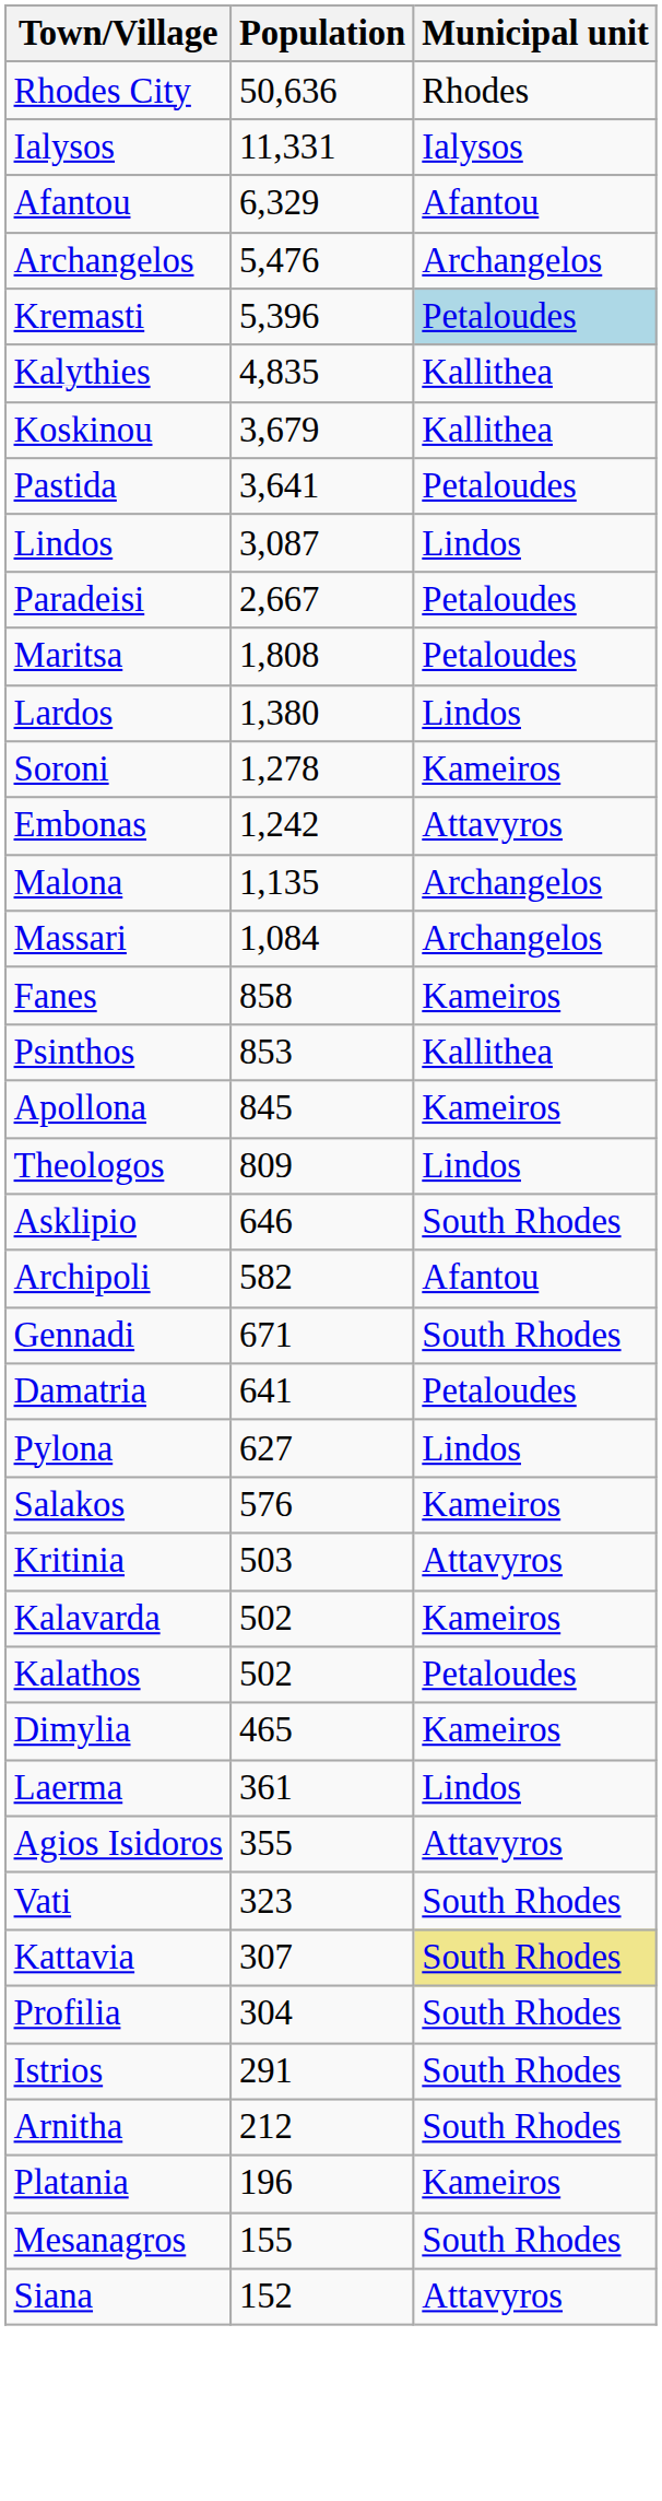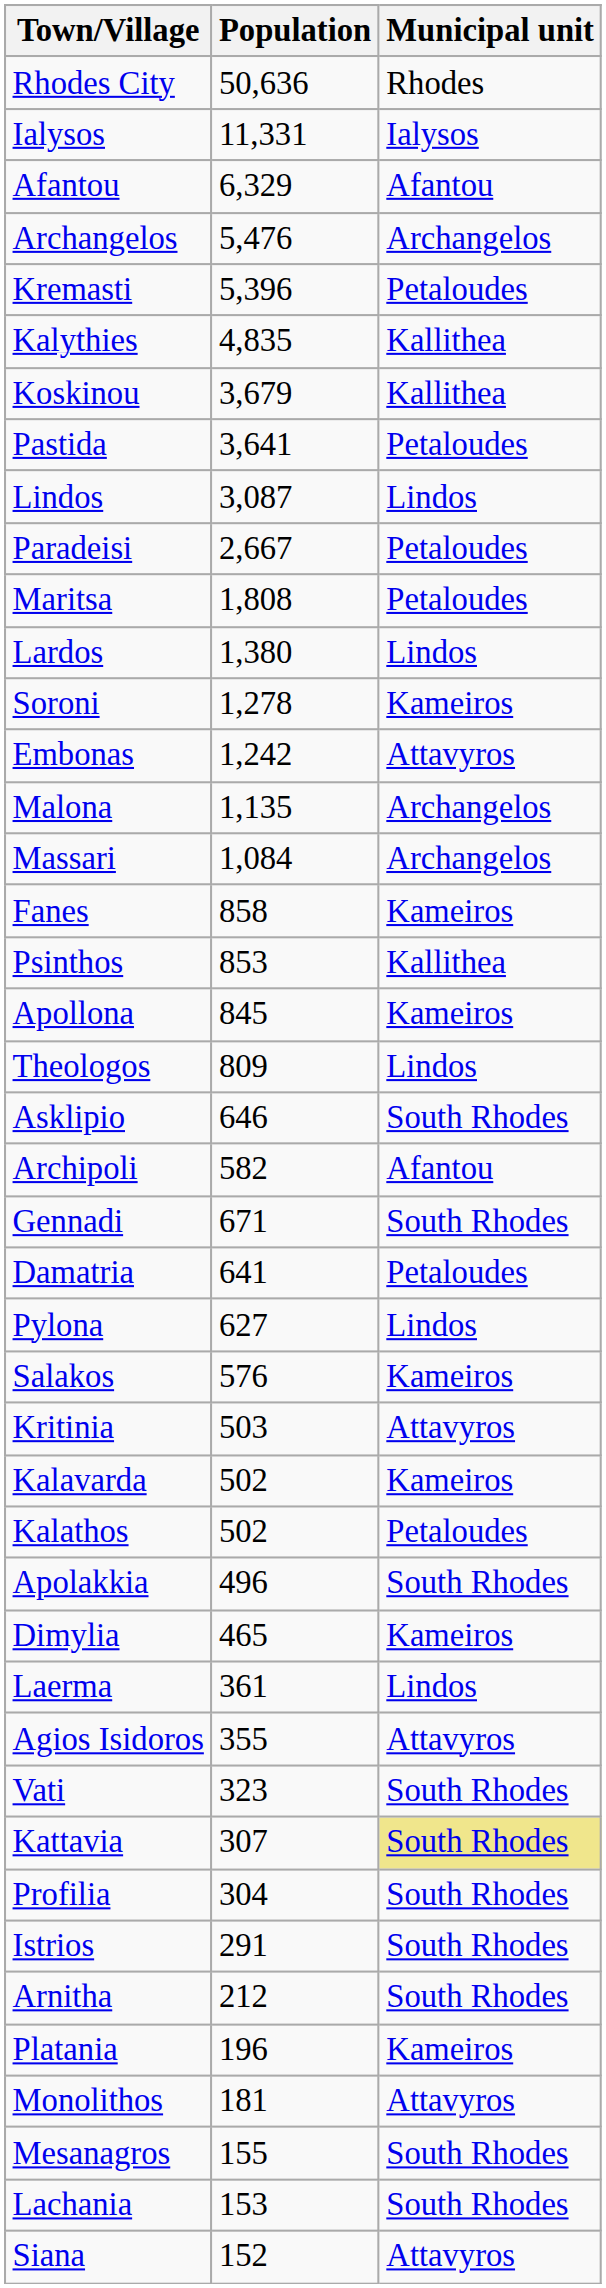Kremasti | Municipal unit: lightblue background -> no background
+ row: Apolakkia | 496 | South Rhodes
+ row: Monolithos | 181 | Attavyros
+ row: Lachania | 153 | South Rhodes
